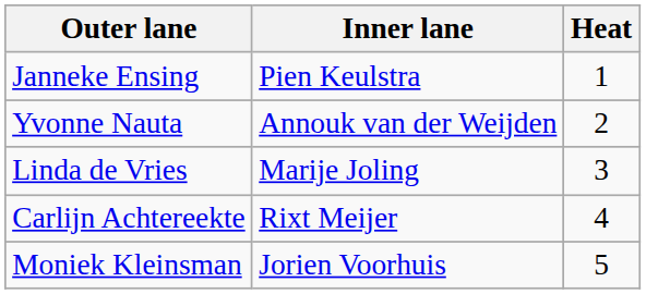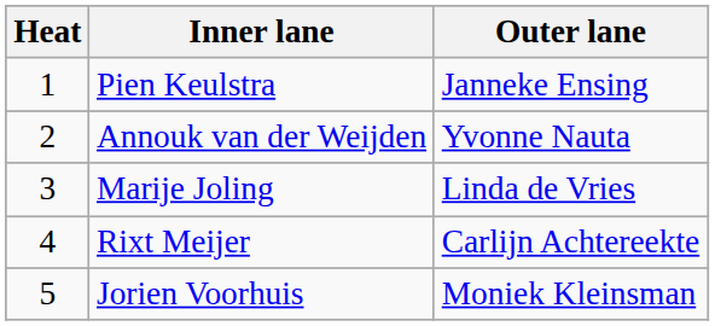columns swapped: Heat <-> Outer lane
